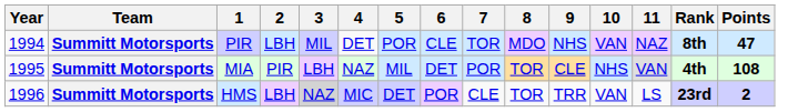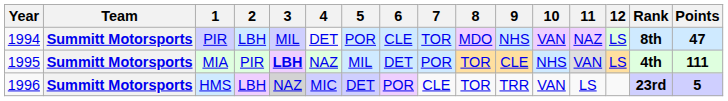+ column: 12 | LS | LS
MIA | 3: normal -> bold
MIA | Points: 108 -> 111
HMS | Points: 2 -> 5
